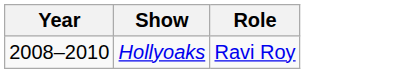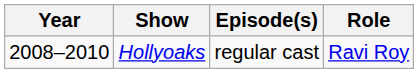+ column: Episode(s) | regular cast
